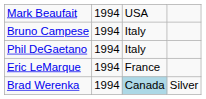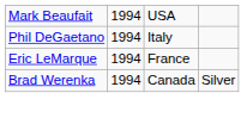- row: Bruno Campese | 1994 | Italy
Brad Werenka | column 3: lightblue background -> no background
